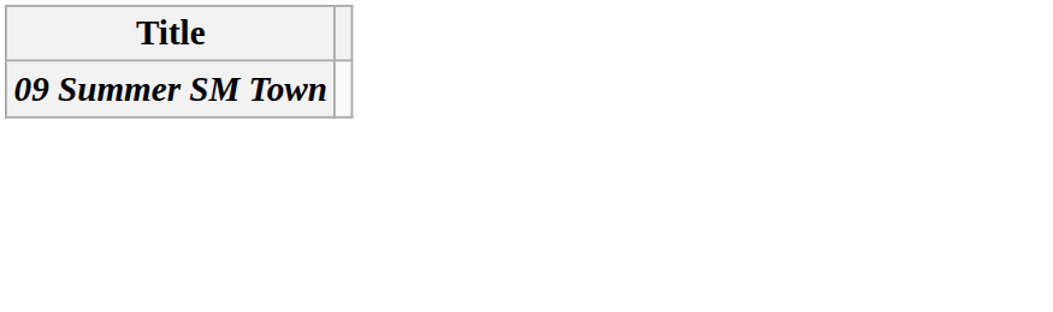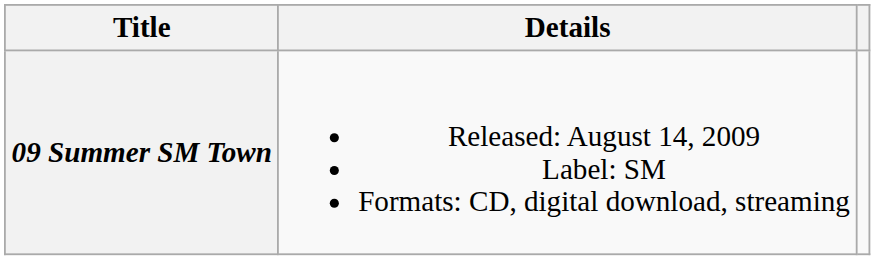+ column: Details | Released: August 14, 2009 Label: SM Formats: CD, digital download, streaming
